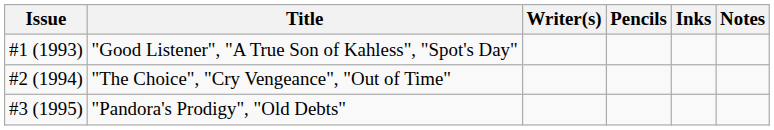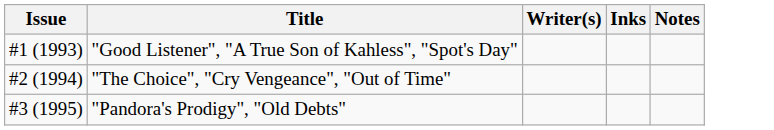- column: Pencils
